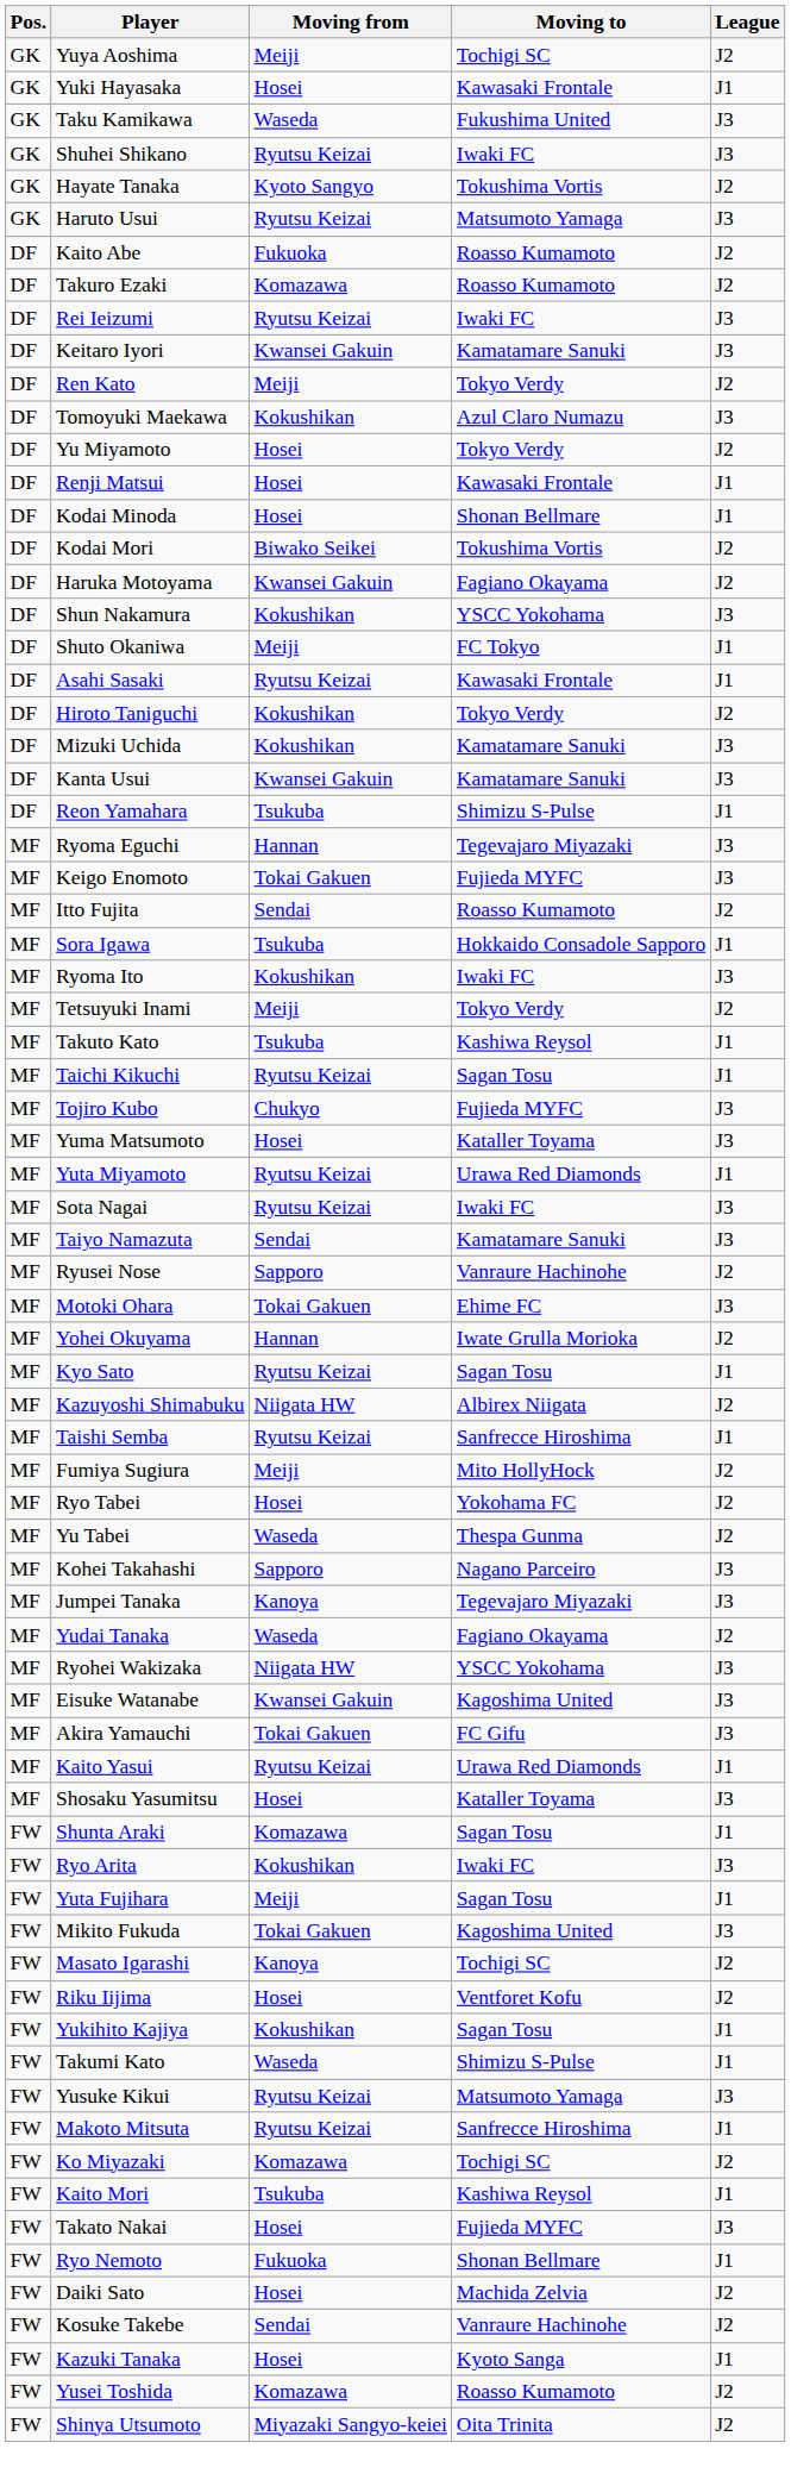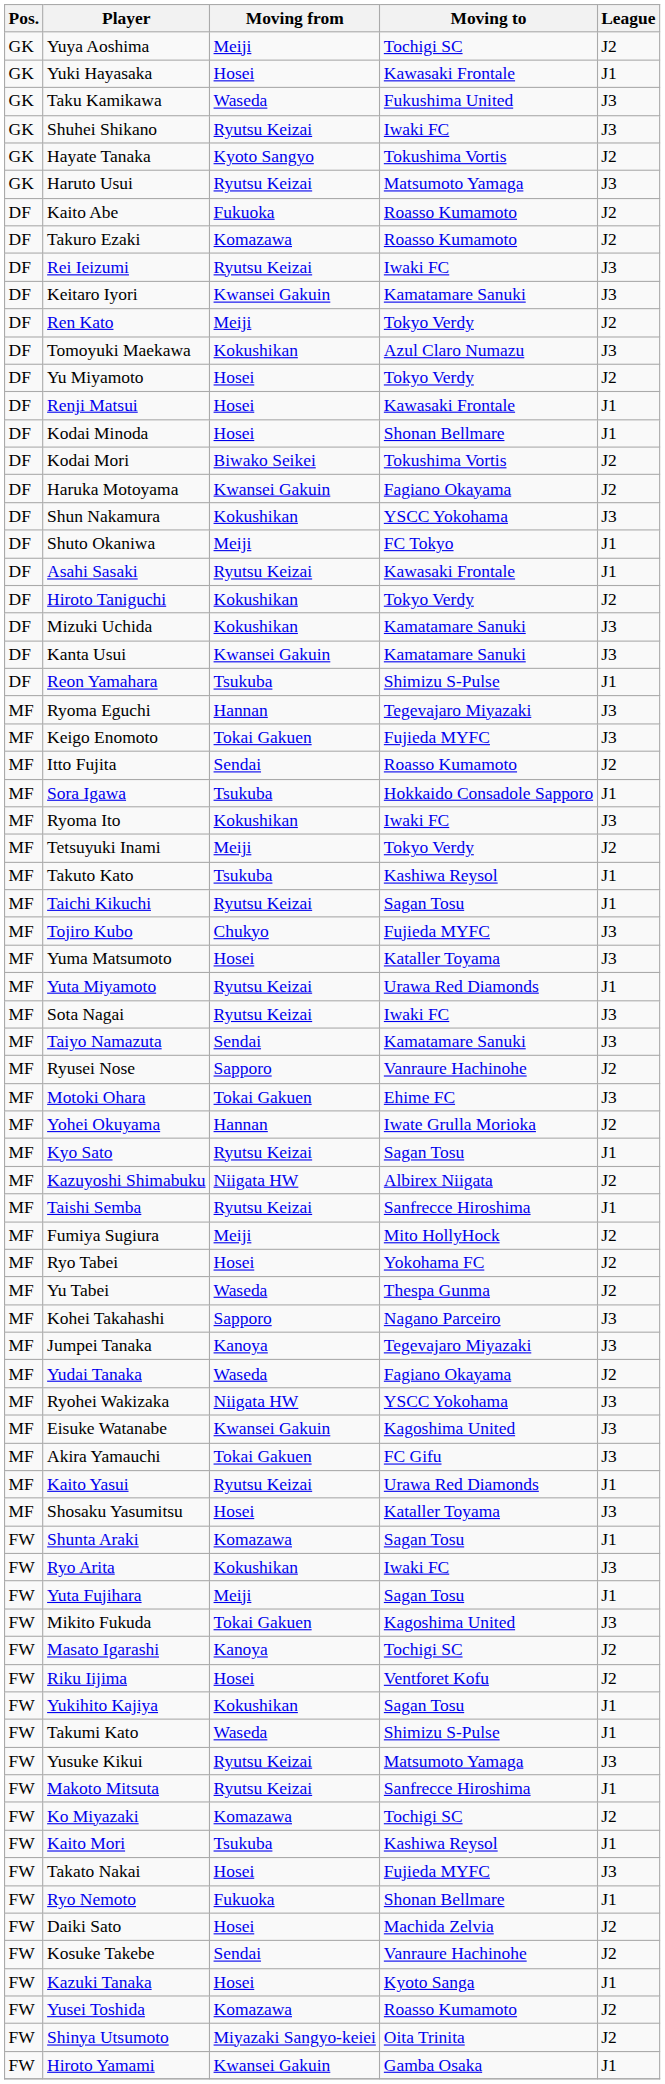+ row: FW | Hiroto Yamami | Kwansei Gakuin | Gamba Osaka | J1
